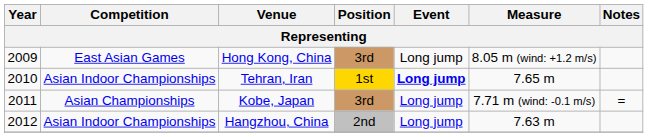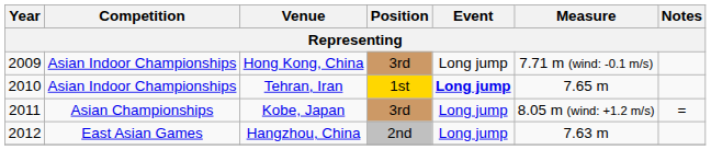Hong Kong, China | Competition: East Asian Games -> Asian Indoor Championships
Hong Kong, China | Measure: 8.05 m (wind: +1.2 m/s) -> 7.71 m (wind: -0.1 m/s)
Kobe, Japan | Measure: 7.71 m (wind: -0.1 m/s) -> 8.05 m (wind: +1.2 m/s)
Hangzhou, China | Competition: Asian Indoor Championships -> East Asian Games
